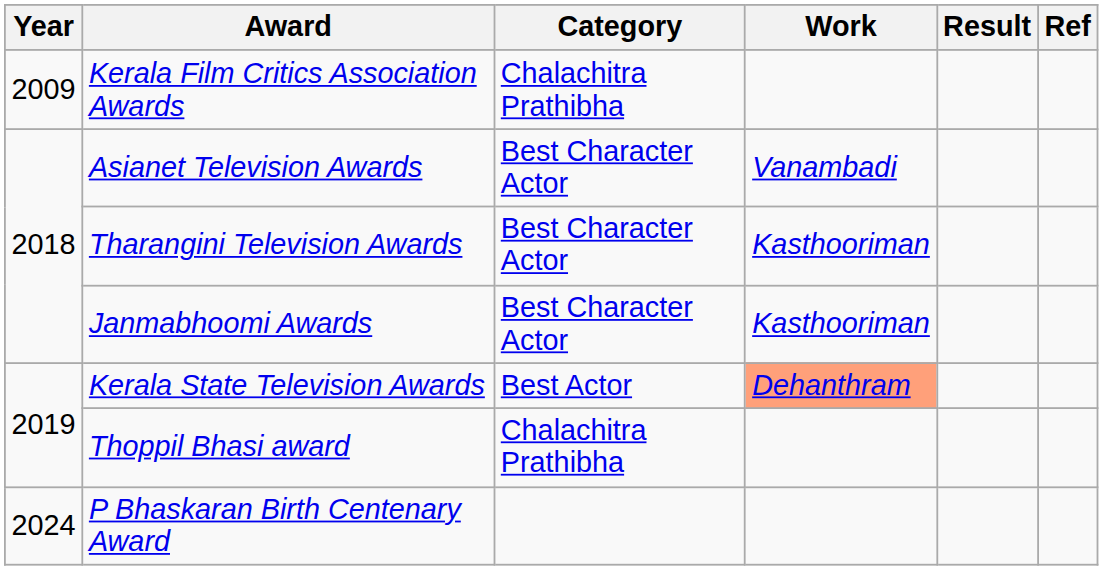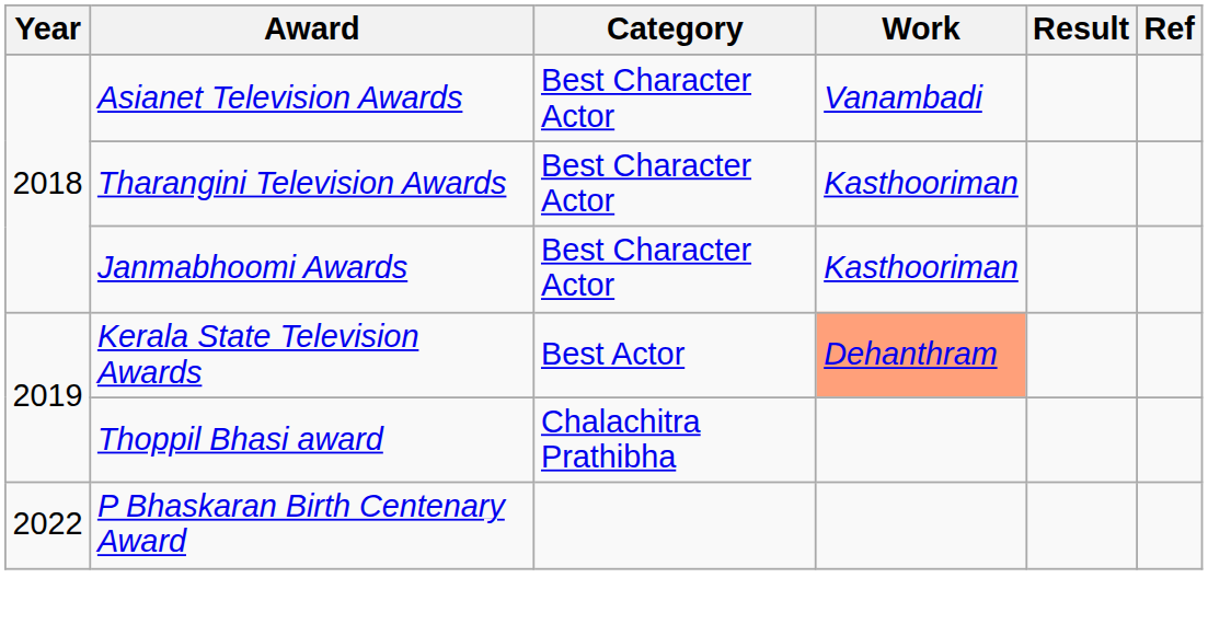- row: 2009 | Kerala Film Critics Association Awards | Chalachitra Prathibha
P Bhaskaran Birth Centenary Award | Year: 2024 -> 2022
